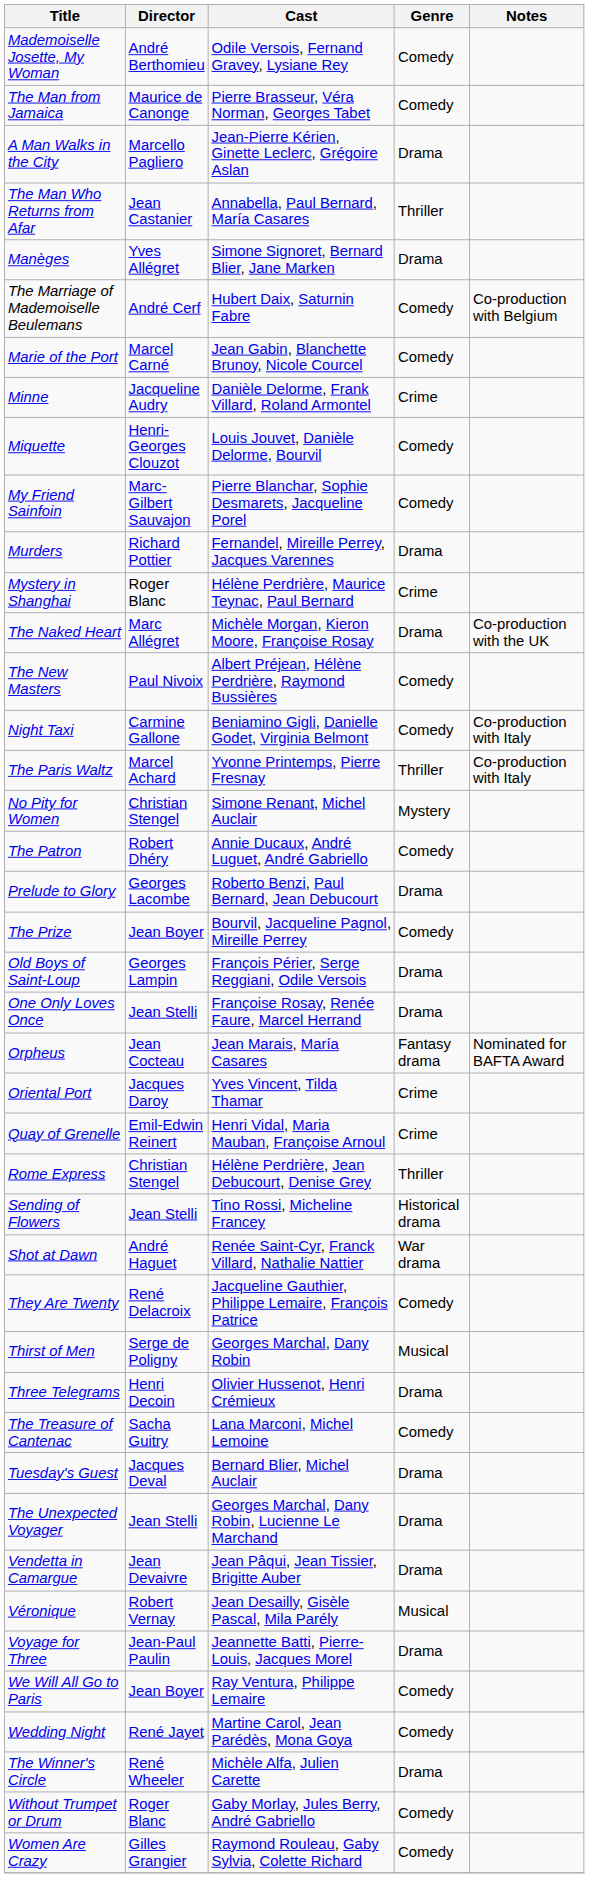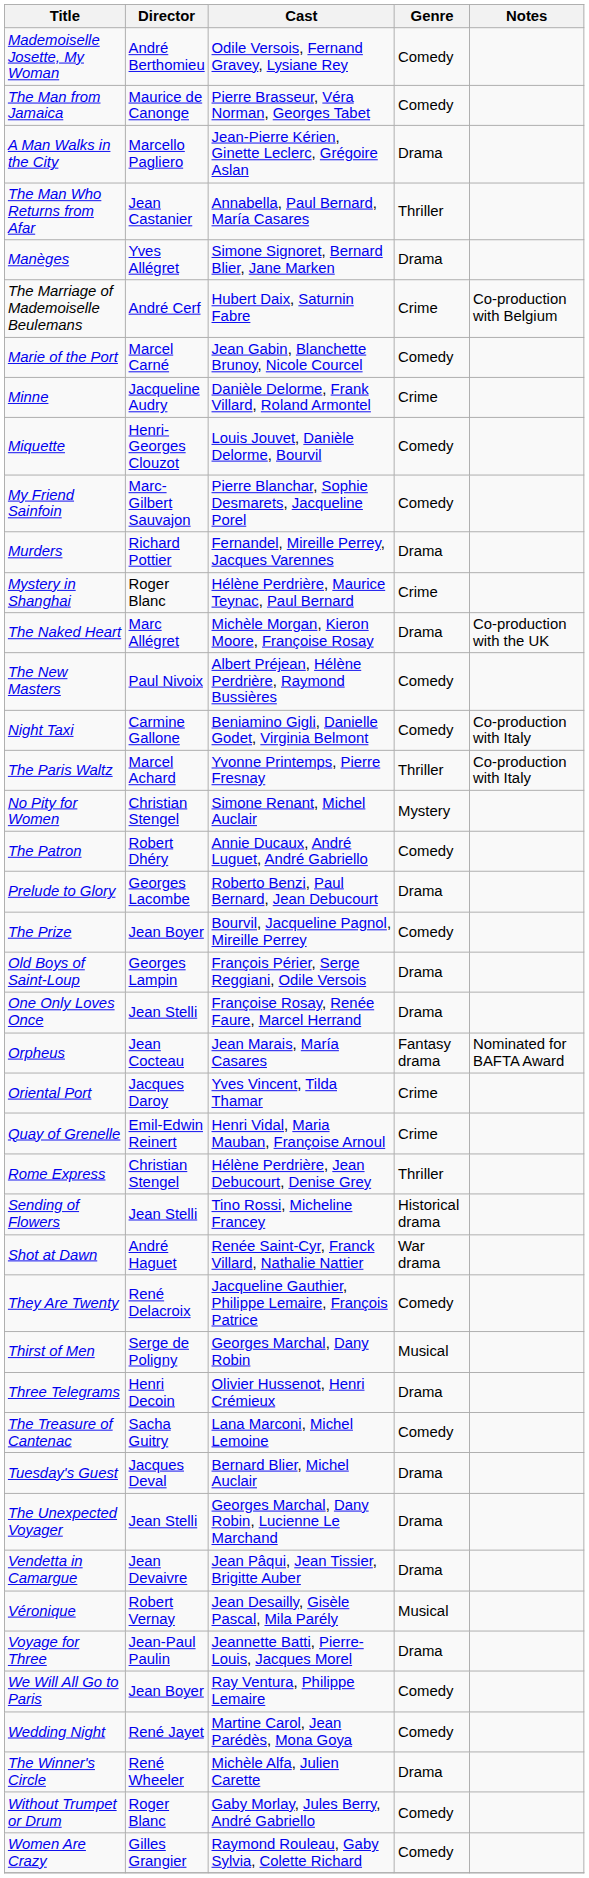The Marriage of Mademoiselle Beulemans | Genre: Comedy -> Crime
